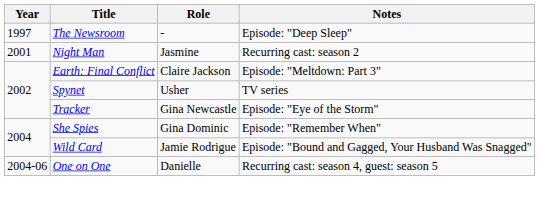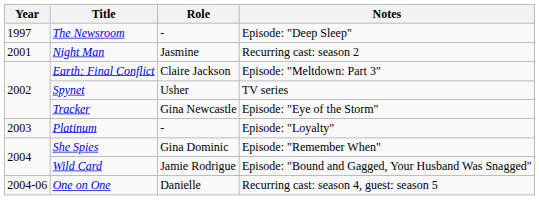+ row: 2003 | Platinum | - | Episode: "Loyalty"
